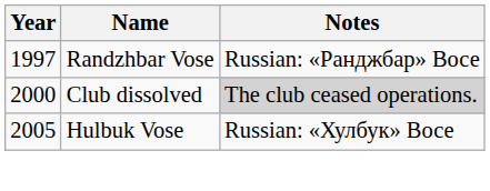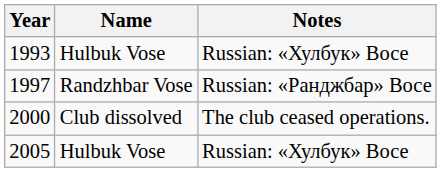+ row: 1993 | Hulbuk Vose | Russian: «Хулбук» Восе
2000 | Notes: lightgrey background -> no background
